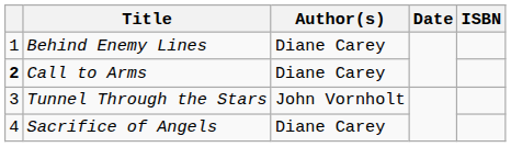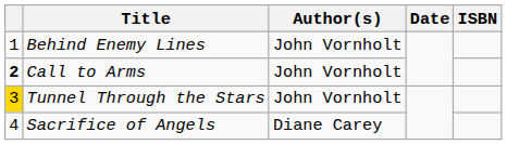Behind Enemy Lines | Author(s): Diane Carey -> John Vornholt
Call to Arms | Author(s): Diane Carey -> John Vornholt
Tunnel Through the Stars | column 1: no background -> gold background
